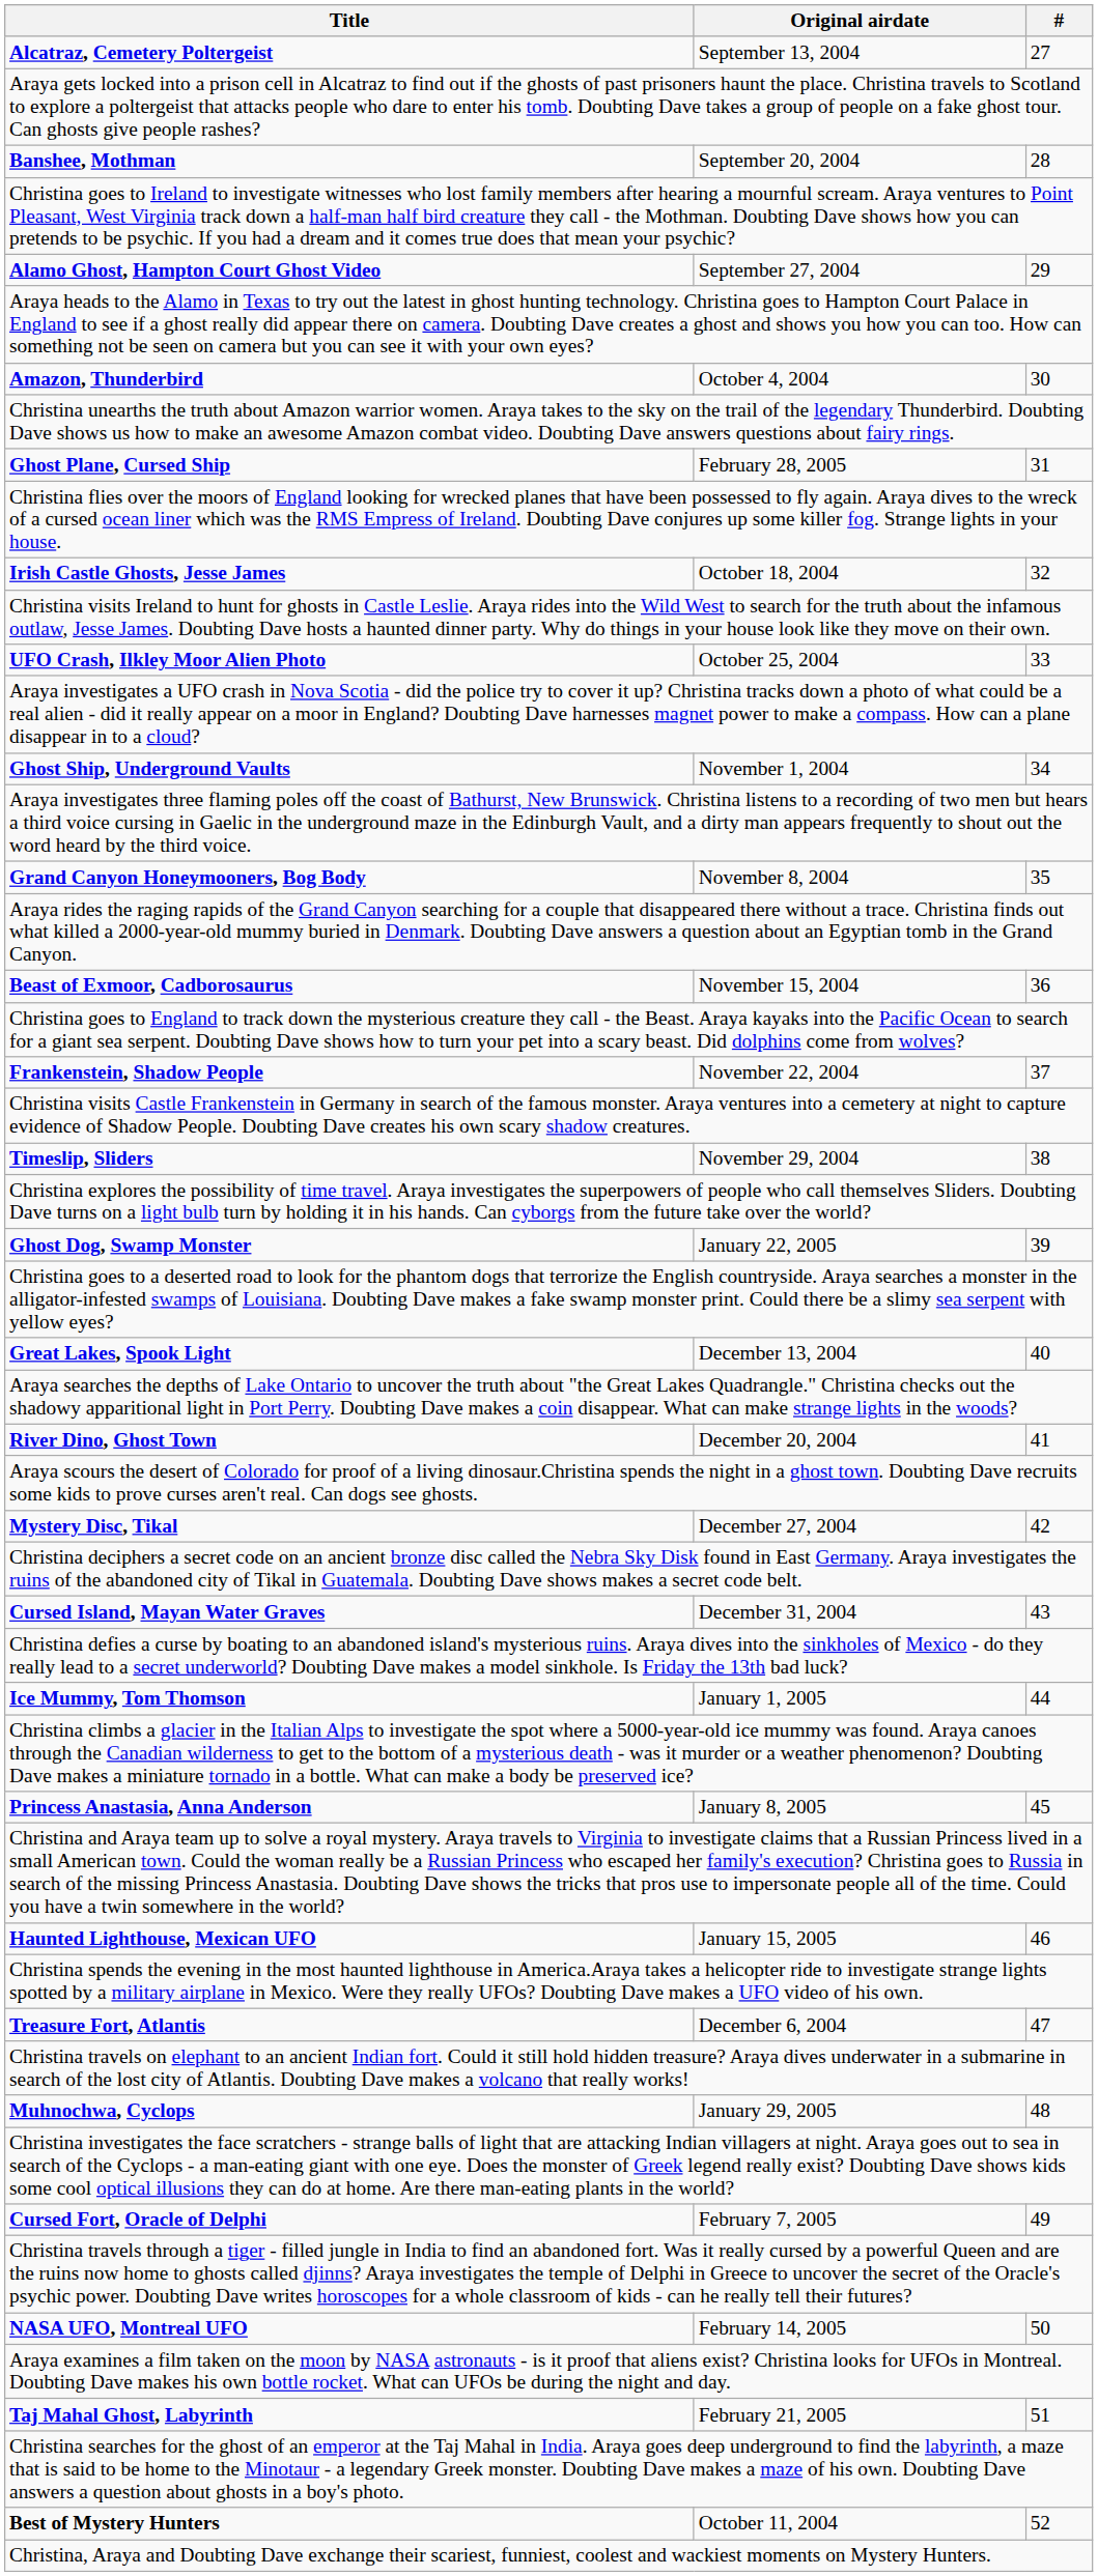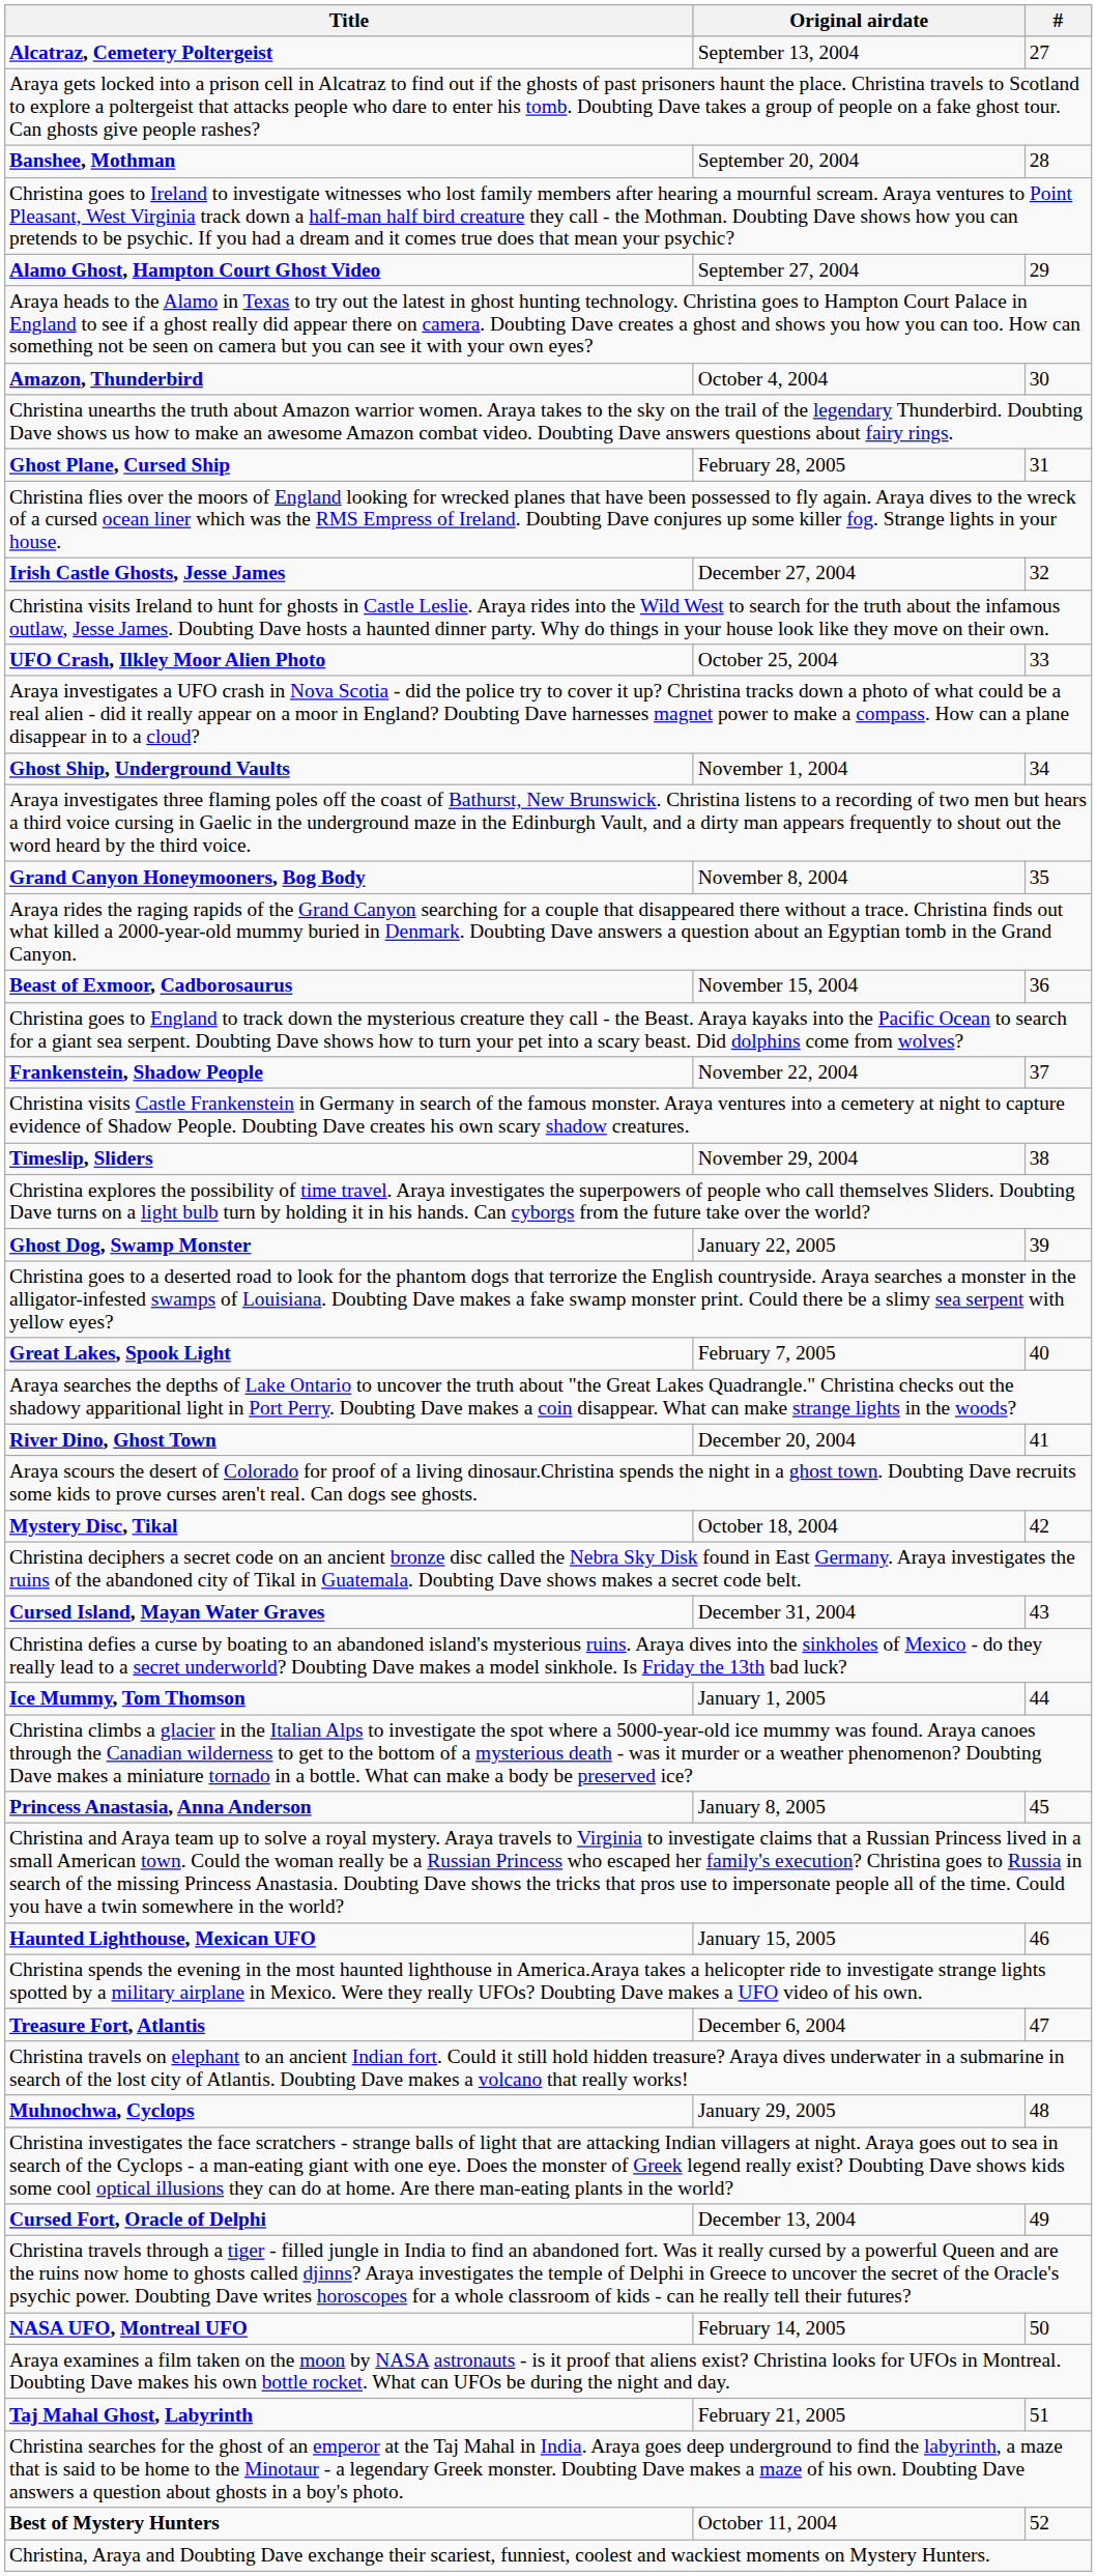Irish Castle Ghosts, Jesse James | Original airdate: October 18, 2004 -> December 27, 2004
Great Lakes, Spook Light | Original airdate: December 13, 2004 -> February 7, 2005
Mystery Disc, Tikal | Original airdate: December 27, 2004 -> October 18, 2004
Cursed Fort, Oracle of Delphi | Original airdate: February 7, 2005 -> December 13, 2004
